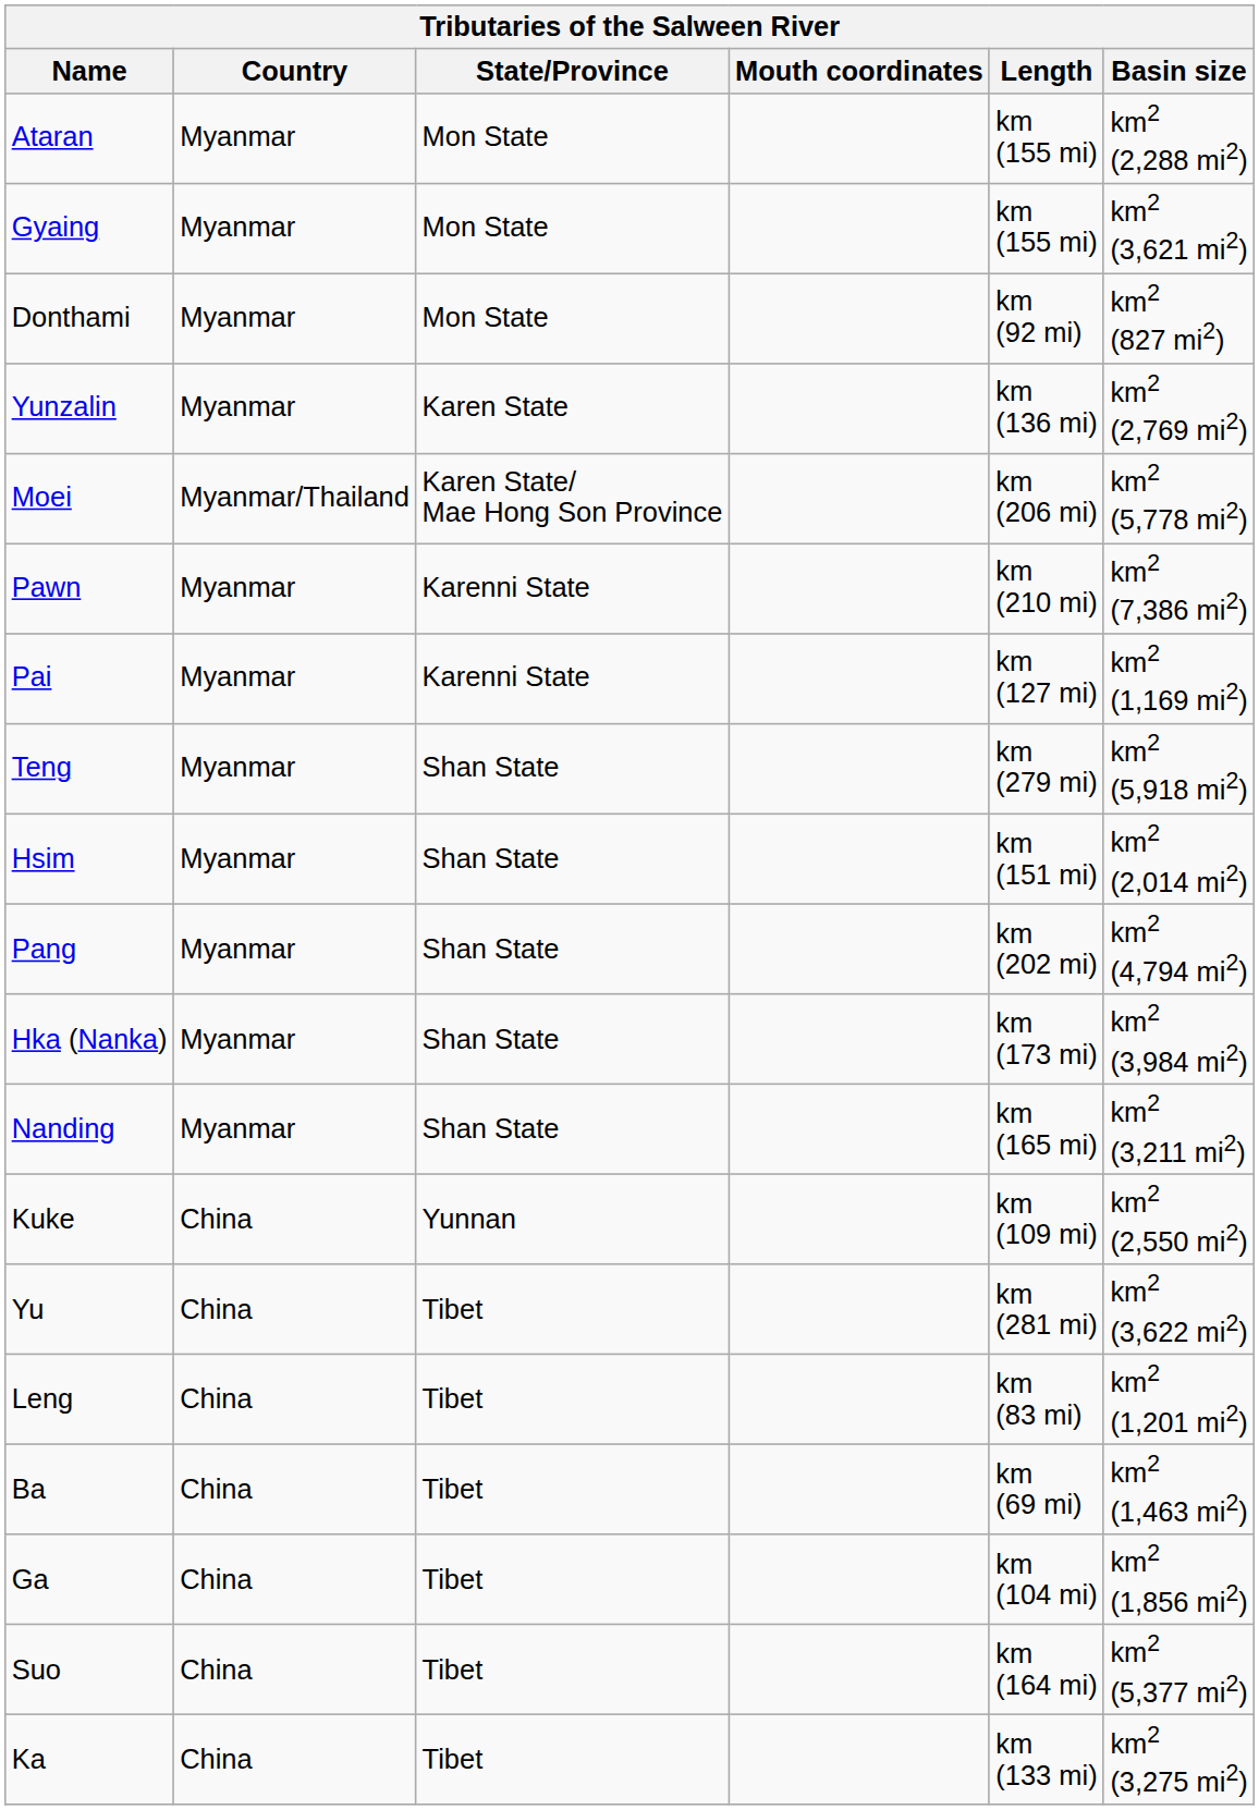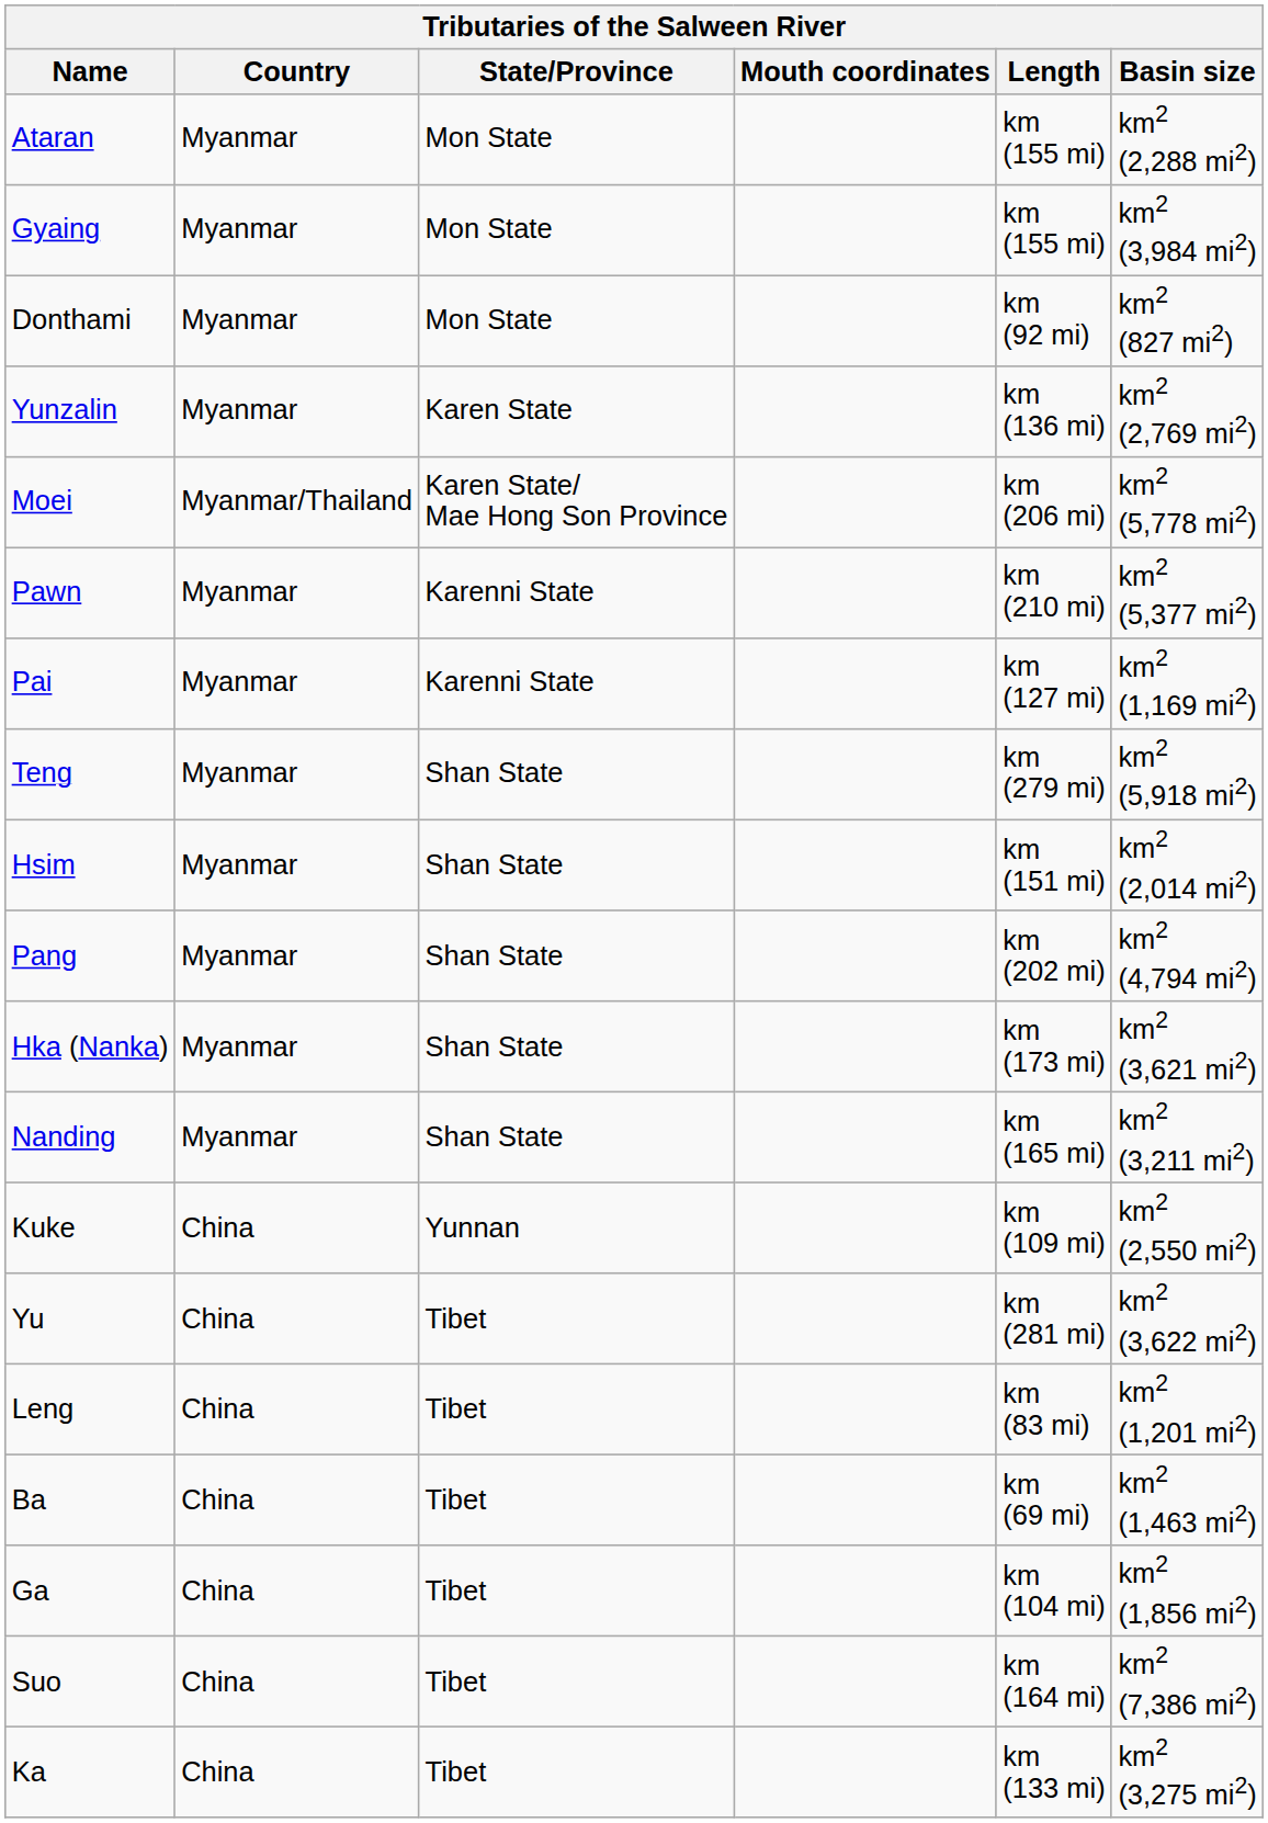Gyaing | Basin size: km2 (3,621 mi2) -> km2 (3,984 mi2)
Pawn | Basin size: km2 (7,386 mi2) -> km2 (5,377 mi2)
Hka (Nanka) | Basin size: km2 (3,984 mi2) -> km2 (3,621 mi2)
Suo | Basin size: km2 (5,377 mi2) -> km2 (7,386 mi2)
